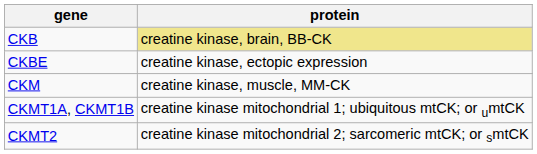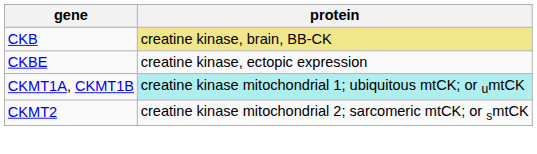- row: CKM | creatine kinase, muscle, MM-CK
CKMT1A, CKMT1B | protein: no background -> paleturquoise background
